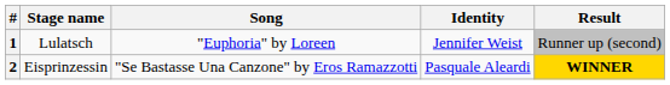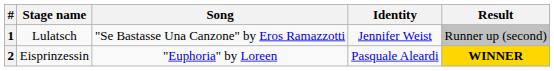1 | Song: "Euphoria" by Loreen -> "Se Bastasse Una Canzone" by Eros Ramazzotti
2 | Song: "Se Bastasse Una Canzone" by Eros Ramazzotti -> "Euphoria" by Loreen
